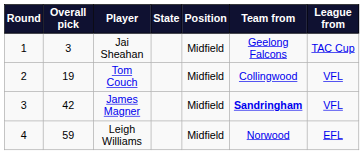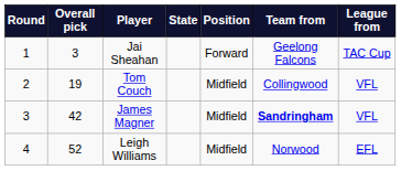Jai Sheahan | Position: Midfield -> Forward
Leigh Williams | Overall pick: 59 -> 52
